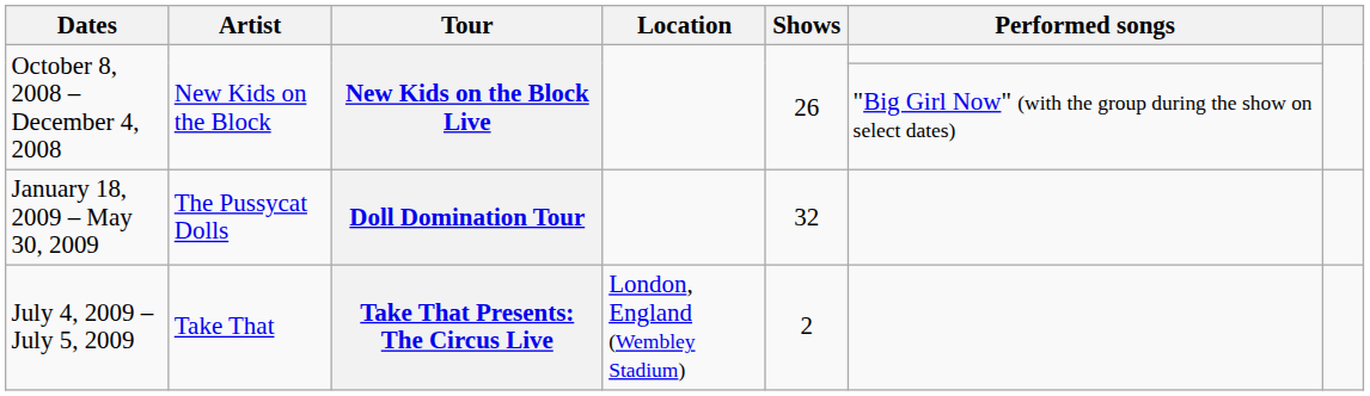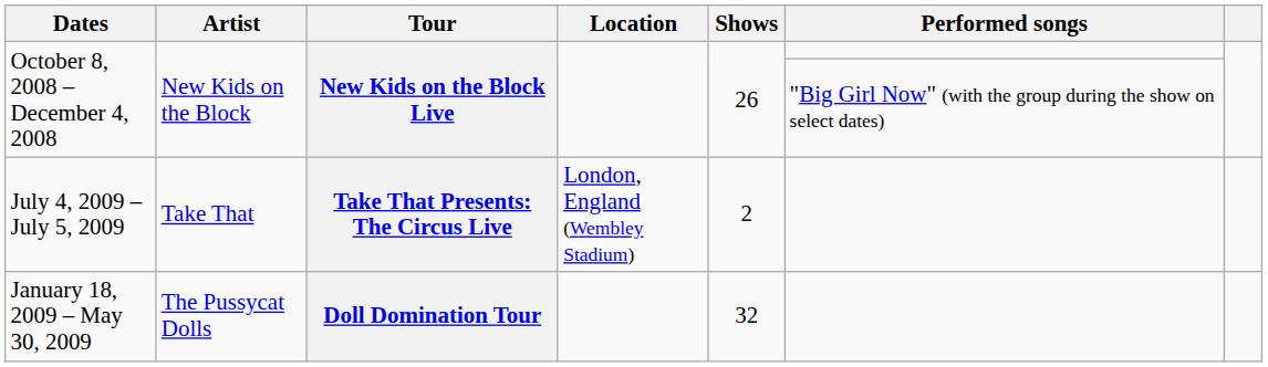rows swapped: January 18, 2009 – May 30, 2009 <-> July 4, 2009 – July 5, 2009
